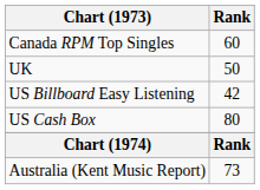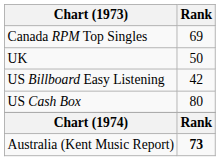Canada RPM Top Singles | Rank: 60 -> 69
Australia (Kent Music Report) | Rank: normal -> bold
